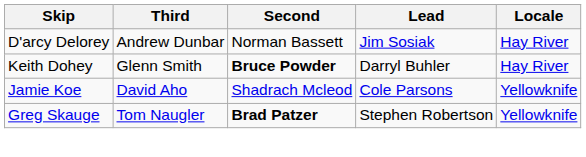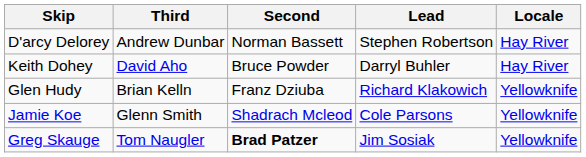D'arcy Delorey | Lead: Jim Sosiak -> Stephen Robertson
Keith Dohey | Third: Glenn Smith -> David Aho
Keith Dohey | Second: bold -> normal
+ row: Glen Hudy | Brian Kelln | Franz Dziuba | Richard Klakowich | Yellowknife
Jamie Koe | Third: David Aho -> Glenn Smith
Greg Skauge | Lead: Stephen Robertson -> Jim Sosiak
